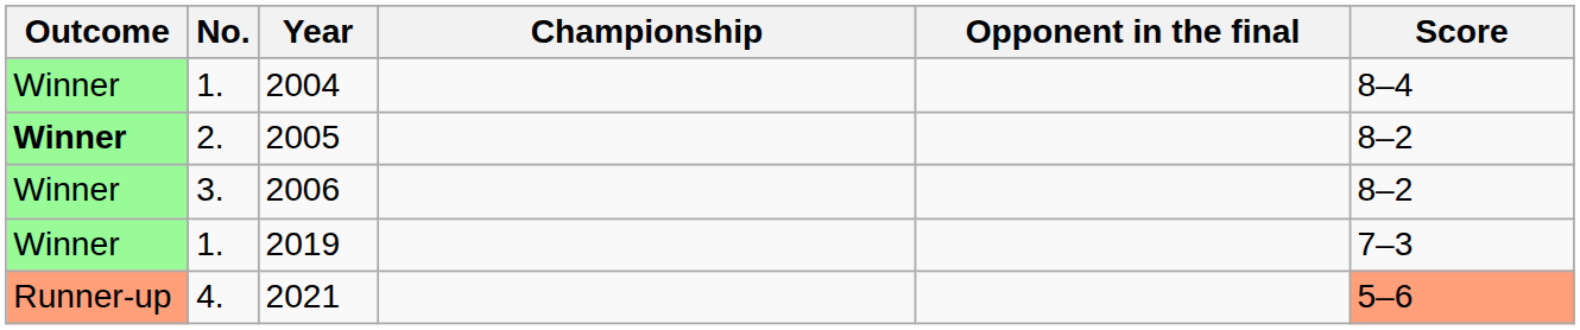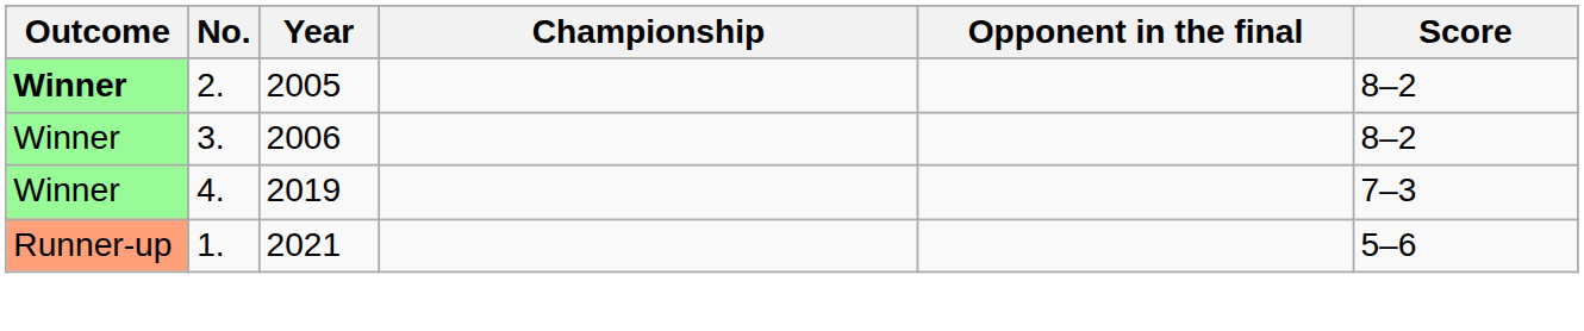- row: Winner | 1. | 2004 | 8–4
2019 | No.: 1. -> 4.
2021 | No.: 4. -> 1.
2021 | Score: lightsalmon background -> no background
